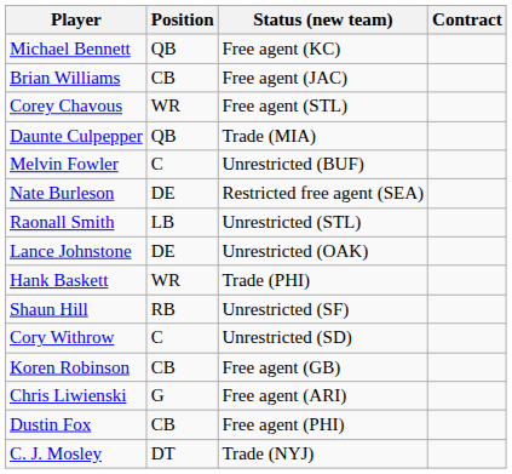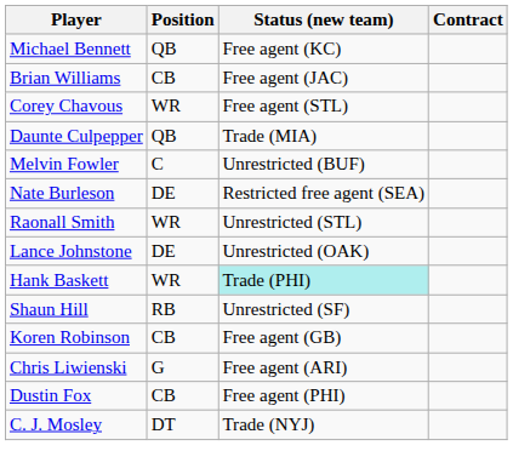Raonall Smith | Position: LB -> WR
Hank Baskett | Status (new team): no background -> paleturquoise background
- row: Cory Withrow | C | Unrestricted (SD)
